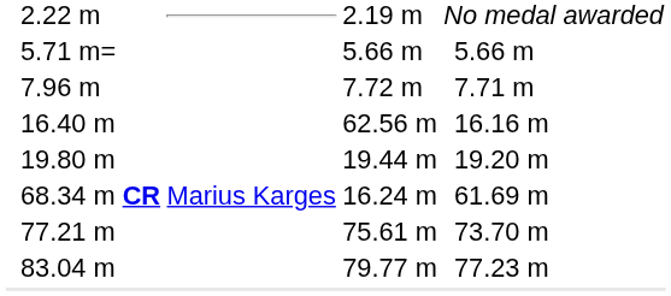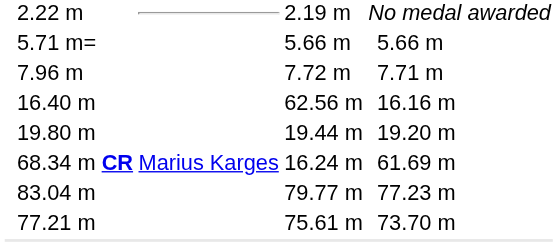rows swapped: 83.04 m <-> 77.21 m
